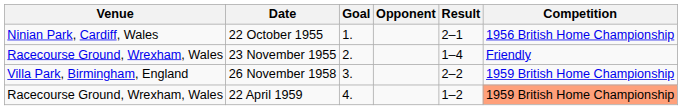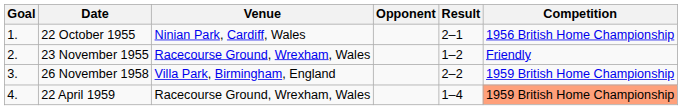columns swapped: Goal <-> Venue
23 November 1955 | Result: 1–4 -> 1–2
22 April 1959 | Result: 1–2 -> 1–4
